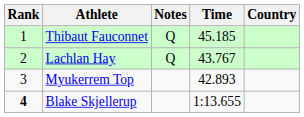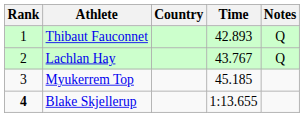columns swapped: Country <-> Notes
Thibaut Fauconnet | Time: 45.185 -> 42.893
Myukerrem Top | Time: 42.893 -> 45.185
